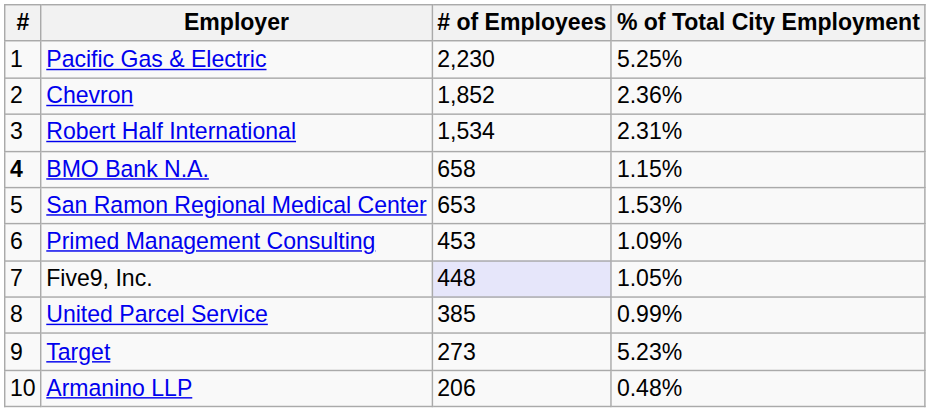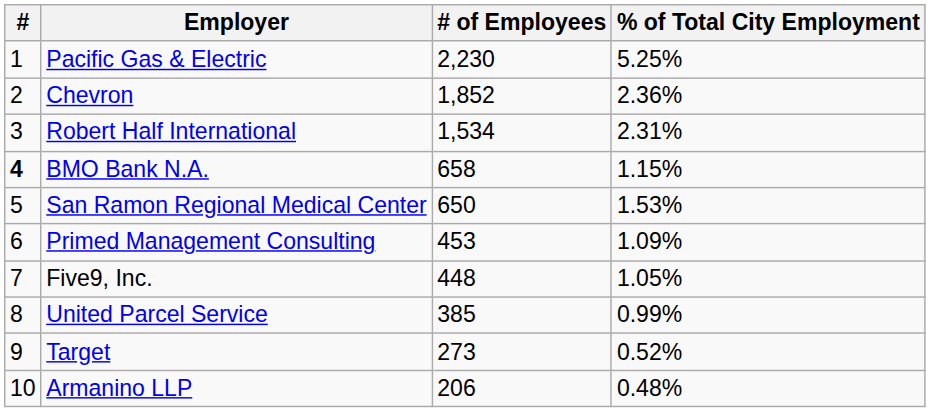San Ramon Regional Medical Center | # of Employees: 653 -> 650
Five9, Inc. | # of Employees: lavender background -> no background
Target | % of Total City Employment: 5.23% -> 0.52%
